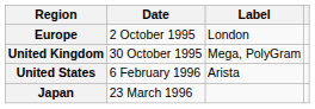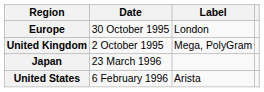Europe | Date: 2 October 1995 -> 30 October 1995
United Kingdom | Date: 30 October 1995 -> 2 October 1995
rows swapped: United States <-> Japan
